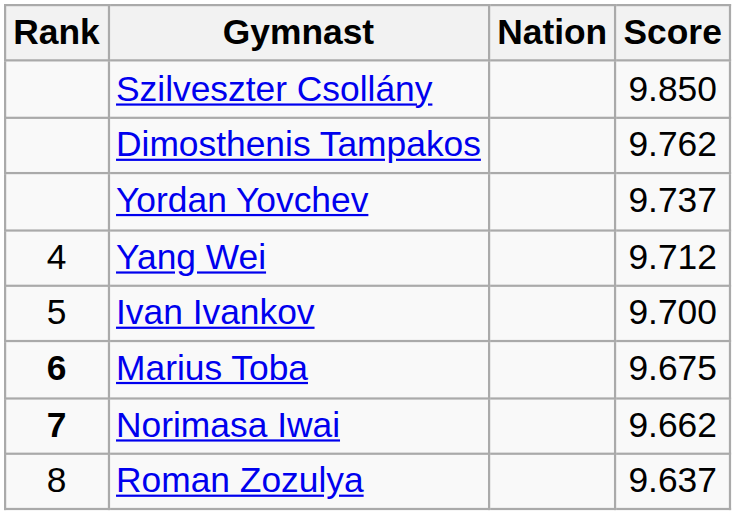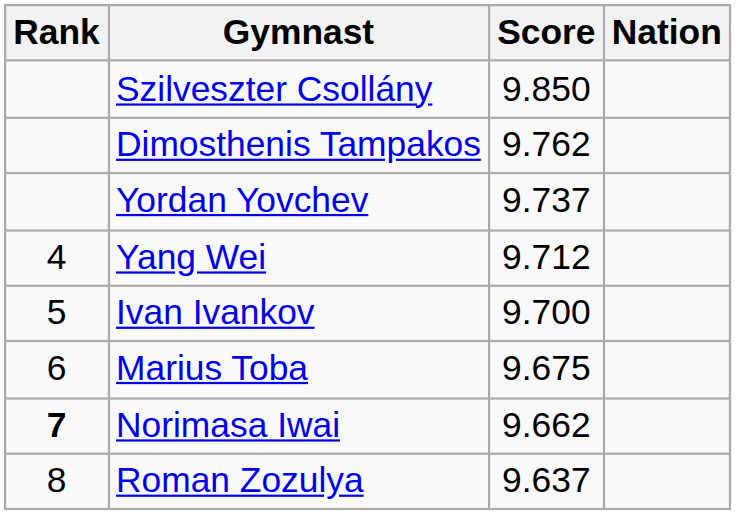columns swapped: Nation <-> Score
Marius Toba | Rank: bold -> normal
